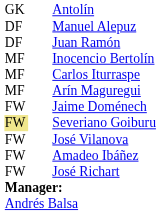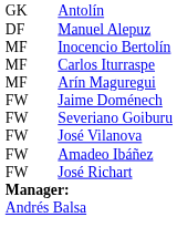- row: DF | Juan Ramón
Severiano Goiburu | column 1: khaki background -> no background
